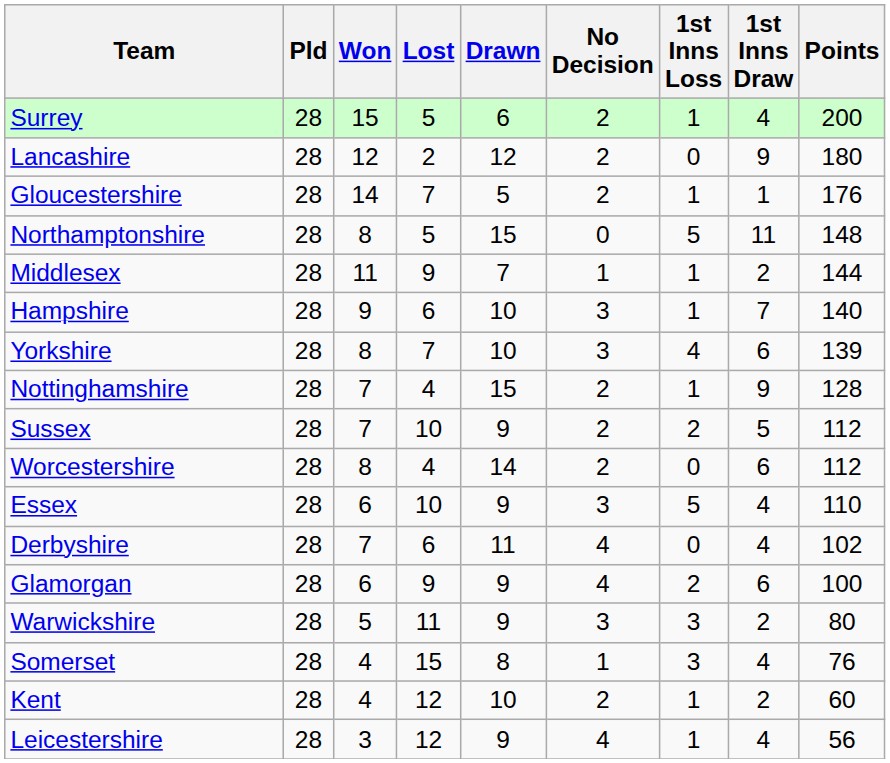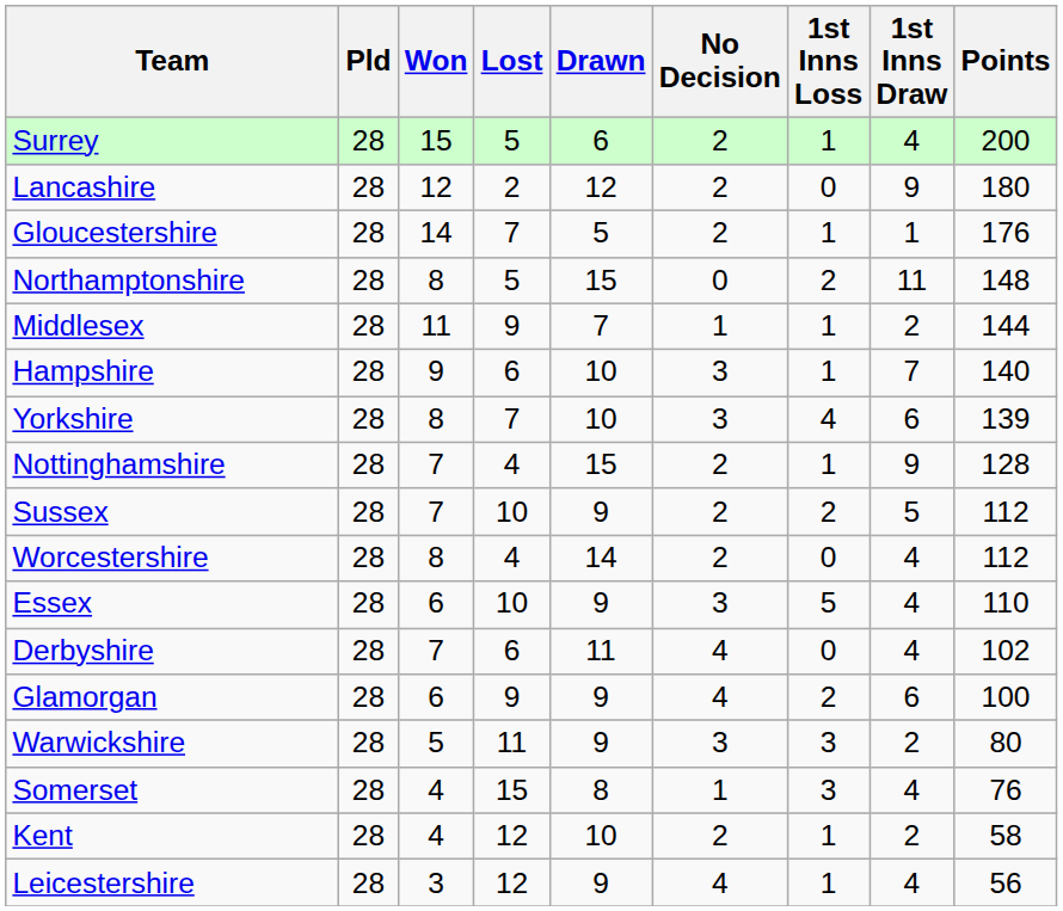Northamptonshire | 1st Inns Loss: 5 -> 2
Worcestershire | 1st Inns Draw: 6 -> 4
Kent | Points: 60 -> 58
